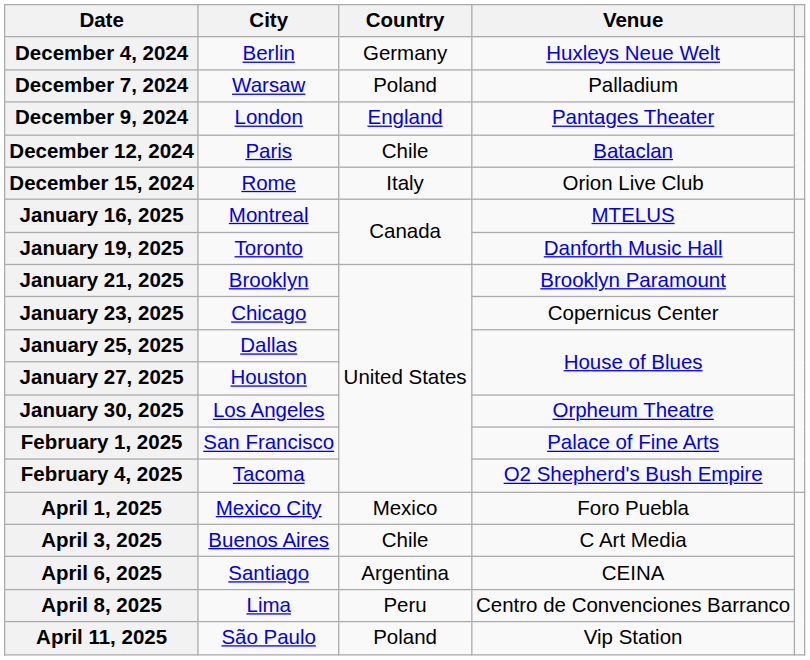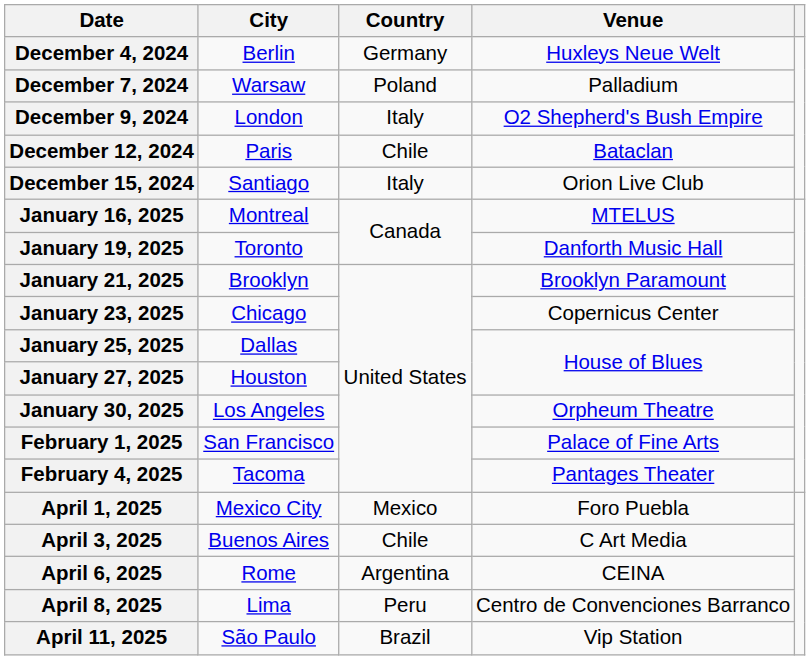December 9, 2024 | Country: England -> Italy
December 9, 2024 | Venue: Pantages Theater -> O2 Shepherd's Bush Empire
December 15, 2024 | City: Rome -> Santiago
February 4, 2025 | Venue: O2 Shepherd's Bush Empire -> Pantages Theater
April 6, 2025 | City: Santiago -> Rome
April 11, 2025 | Country: Poland -> Brazil
